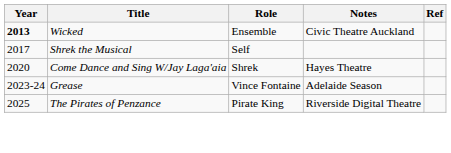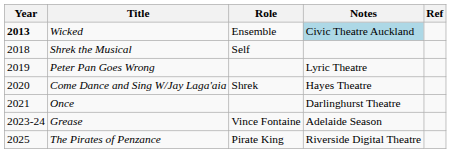Wicked | Notes: no background -> lightblue background
Shrek the Musical | Year: 2017 -> 2018
+ row: 2019 | Peter Pan Goes Wrong | Lyric Theatre
+ row: 2021 | Once | Darlinghurst Theatre
